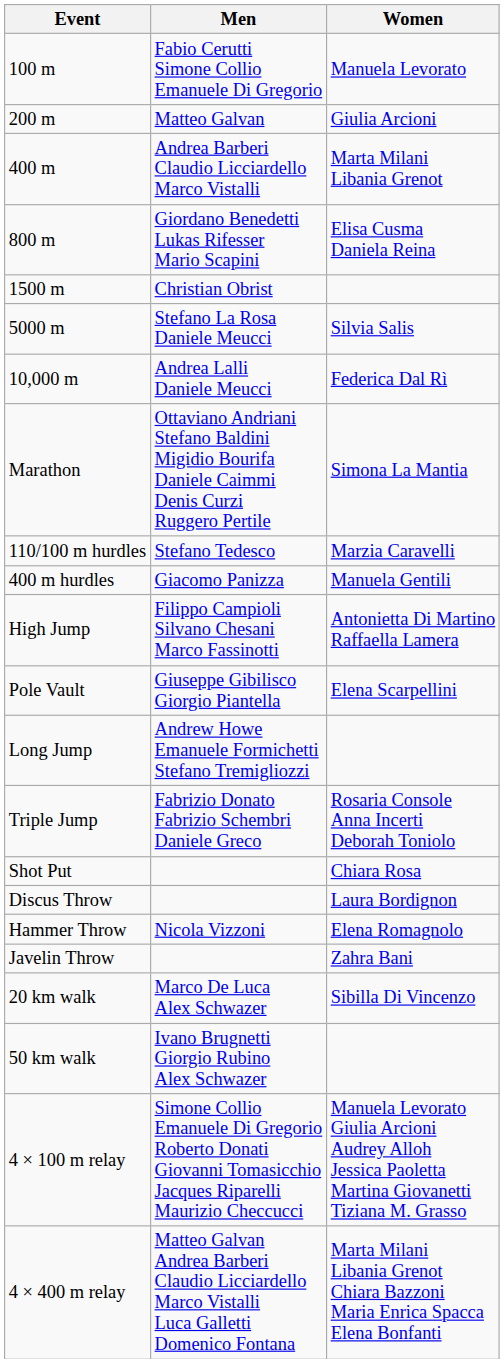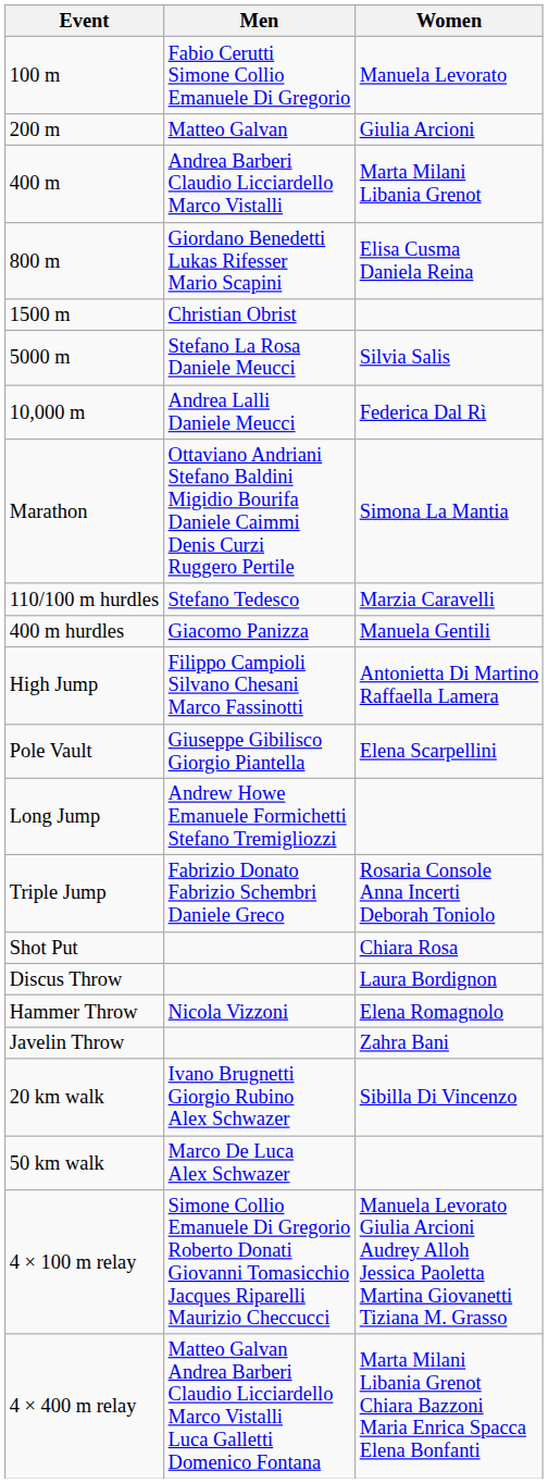20 km walk | Men: Marco De Luca Alex Schwazer -> Ivano Brugnetti Giorgio Rubino Alex Schwazer
50 km walk | Men: Ivano Brugnetti Giorgio Rubino Alex Schwazer -> Marco De Luca Alex Schwazer
